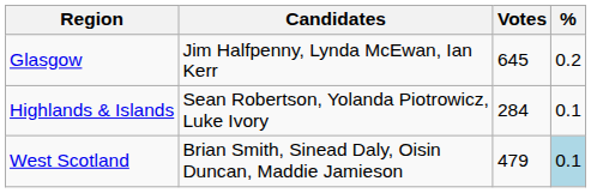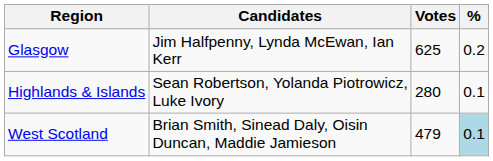Glasgow | Votes: 645 -> 625
Highlands & Islands | Votes: 284 -> 280
